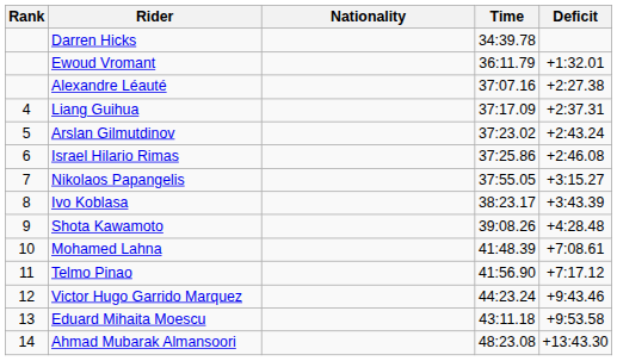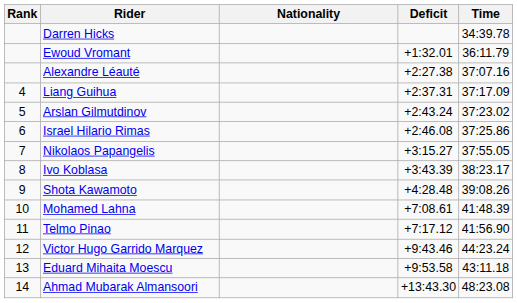columns swapped: Time <-> Deficit
